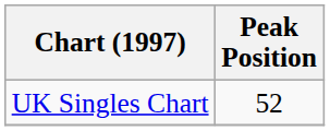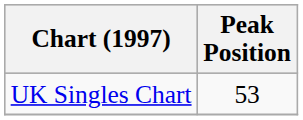UK Singles Chart | Peak Position: 52 -> 53
